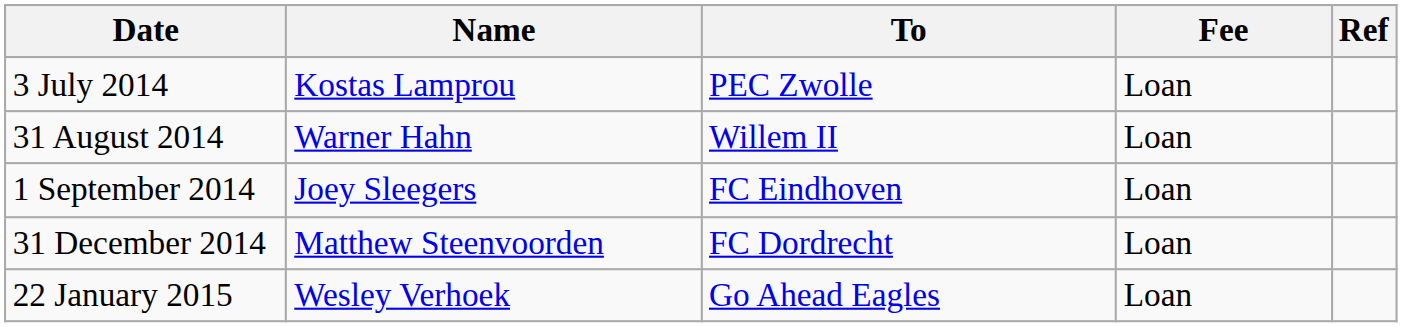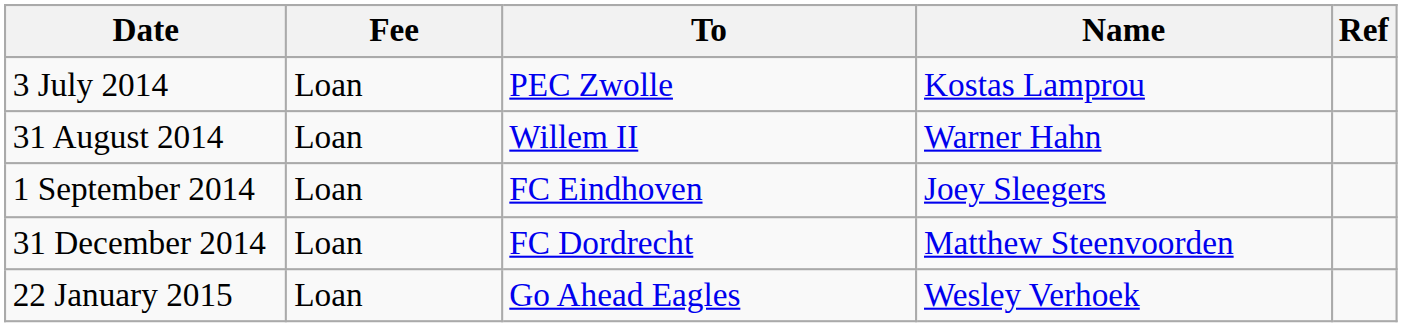columns swapped: Name <-> Fee
